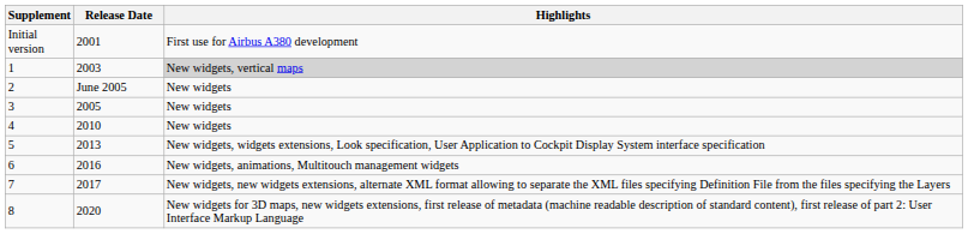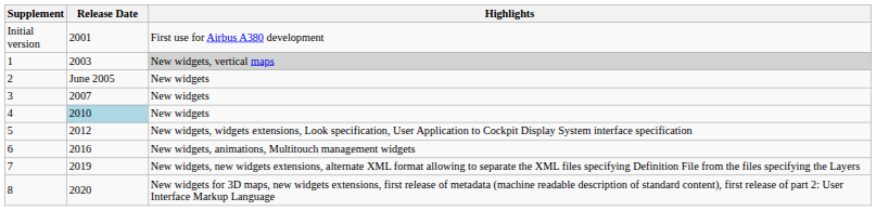3 | Release Date: 2005 -> 2007
4 | Release Date: no background -> lightblue background
5 | Release Date: 2013 -> 2012
7 | Release Date: 2017 -> 2019
